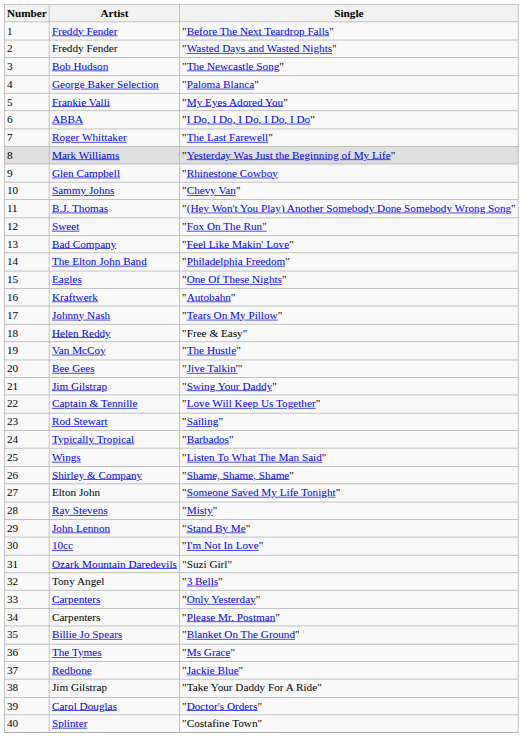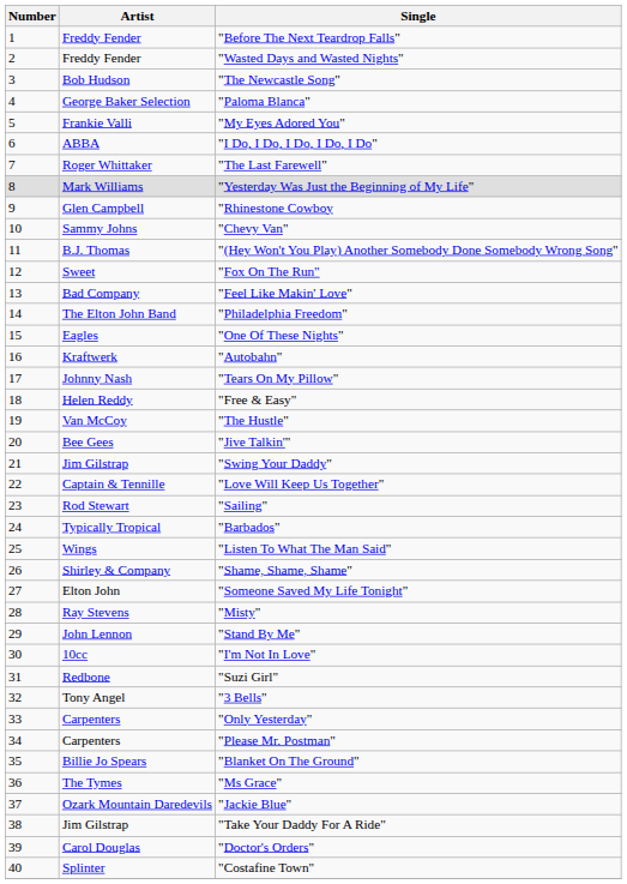"Suzi Girl" | Artist: Ozark Mountain Daredevils -> Redbone
"Jackie Blue" | Artist: Redbone -> Ozark Mountain Daredevils
